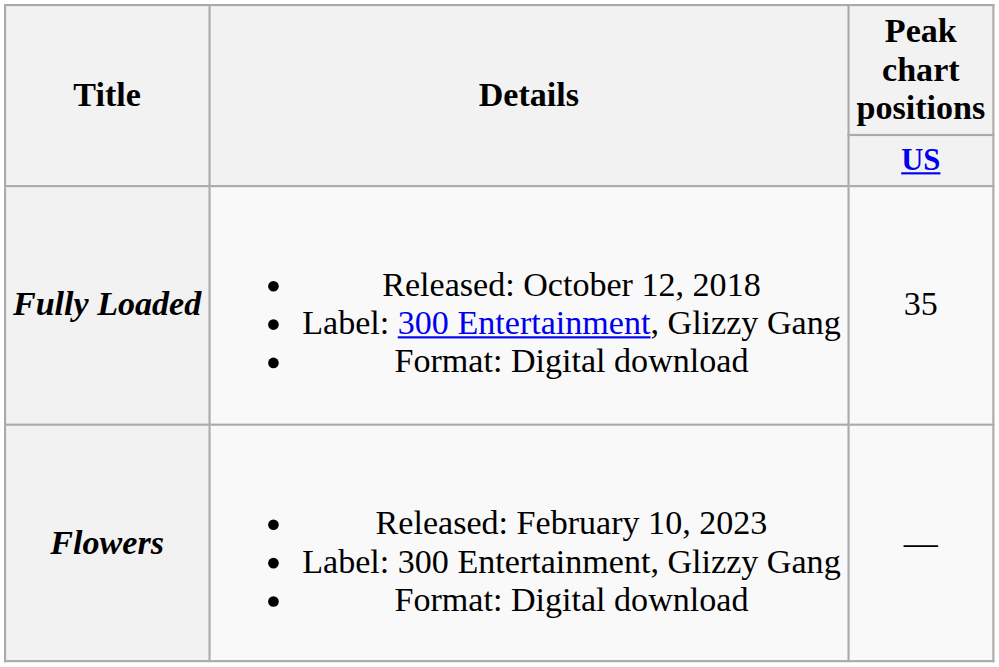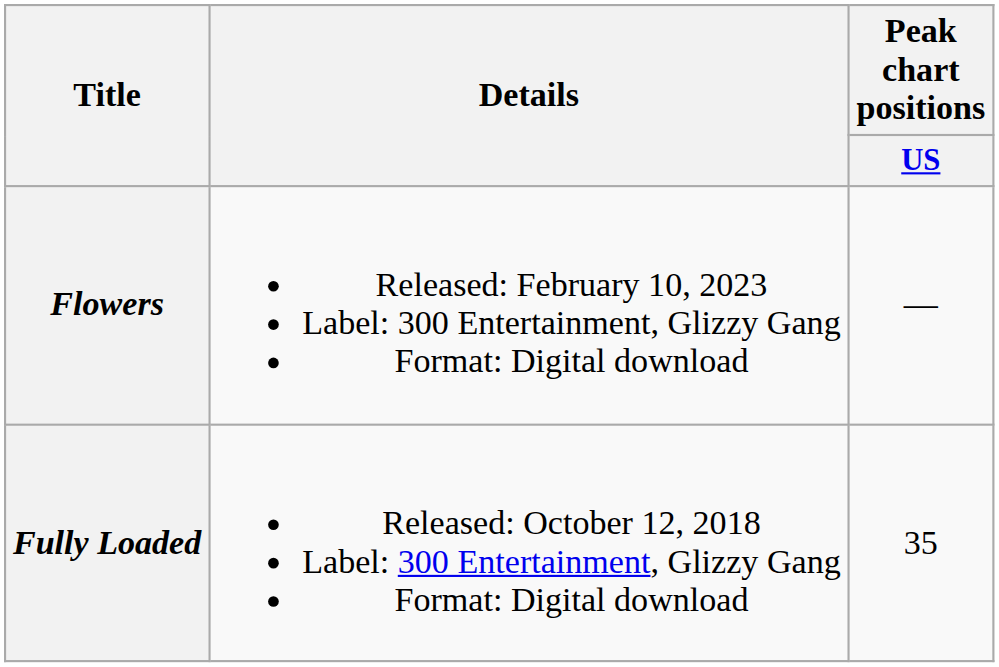rows swapped: Fully Loaded <-> Flowers
